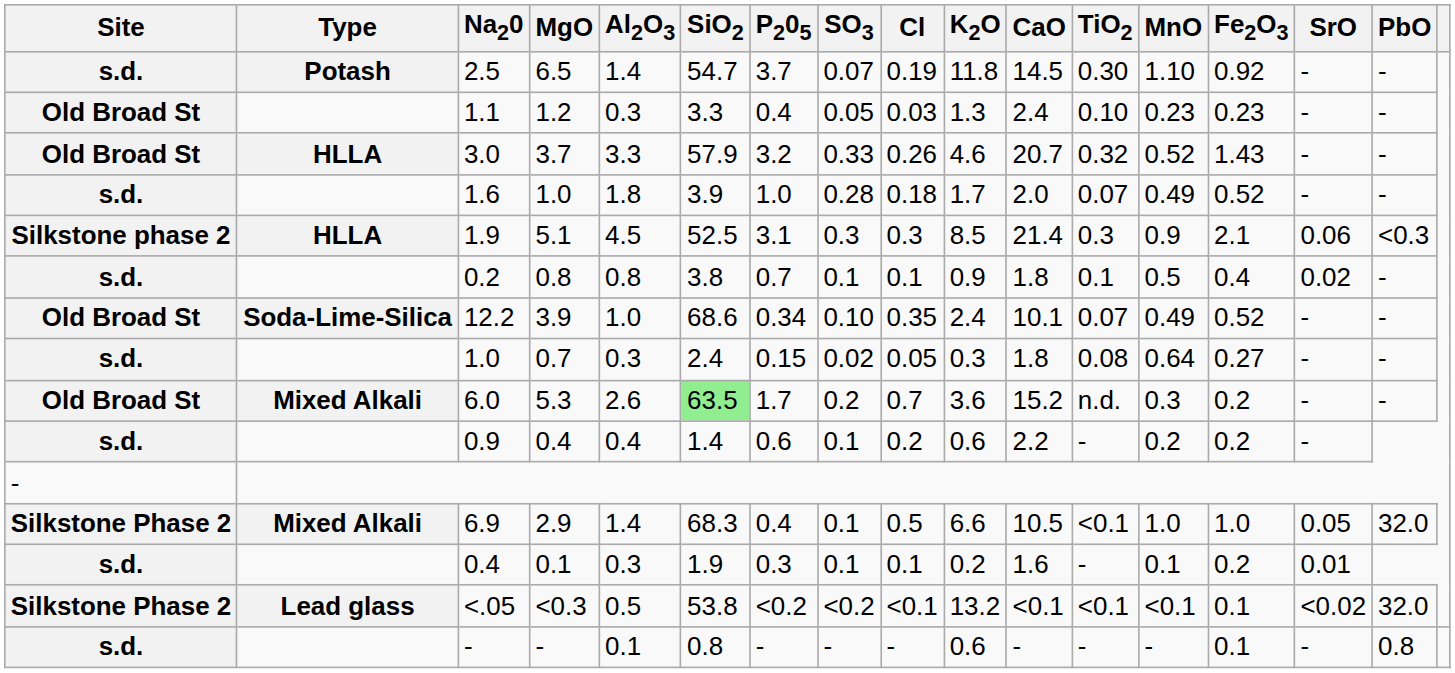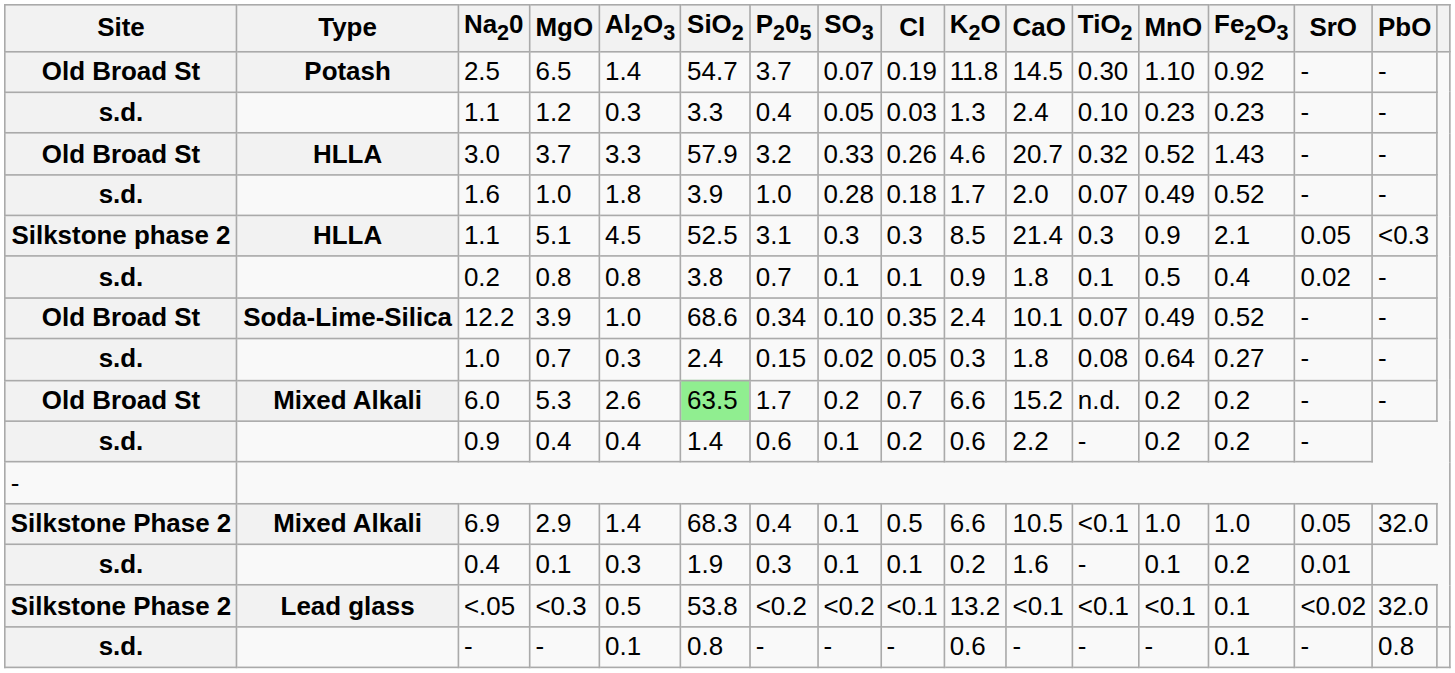6.5 | Site: s.d. -> Old Broad St
1.2 | Site: Old Broad St -> s.d.
5.1 | Na20: 1.9 -> 1.1
5.1 | SrO: 0.06 -> 0.05
5.3 | K2O: 3.6 -> 6.6
5.3 | MnO: 0.3 -> 0.2
